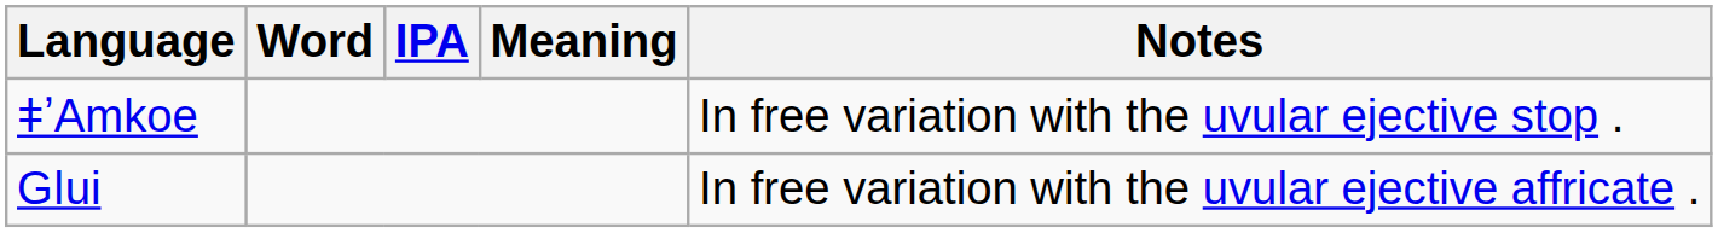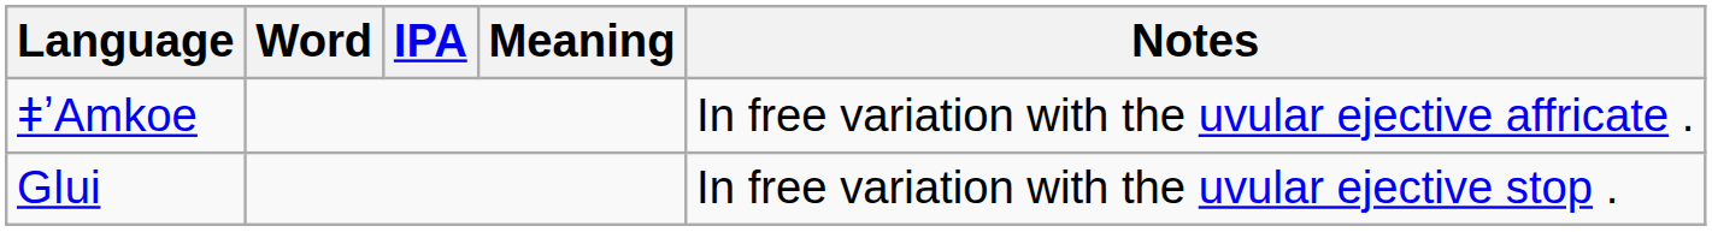ǂʼAmkoe | Notes: In free variation with the uvular ejective stop . -> In free variation with the uvular ejective affricate .
Gǀui | Notes: In free variation with the uvular ejective affricate . -> In free variation with the uvular ejective stop .
